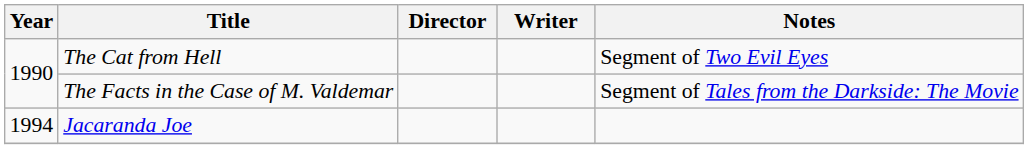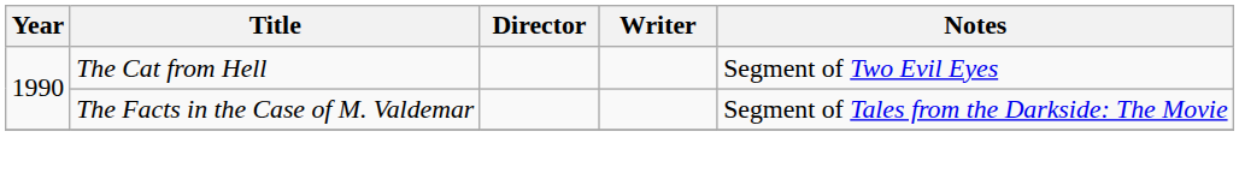- row: 1994 | Jacaranda Joe
